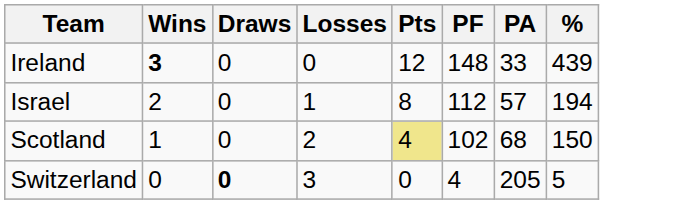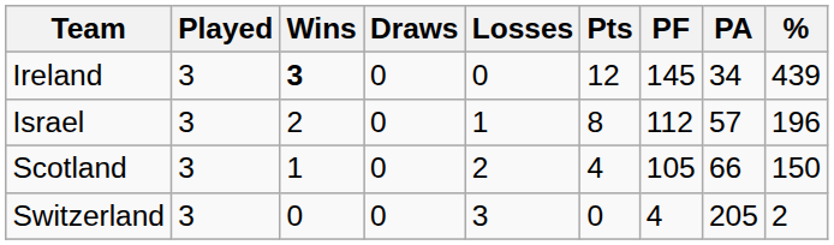+ column: Played | 3 | 3 | 3 | 3
Ireland | PF: 148 -> 145
Ireland | PA: 33 -> 34
Israel | %: 194 -> 196
Scotland | Pts: khaki background -> no background
Scotland | PF: 102 -> 105
Scotland | PA: 68 -> 66
Switzerland | Draws: bold -> normal
Switzerland | %: 5 -> 2
